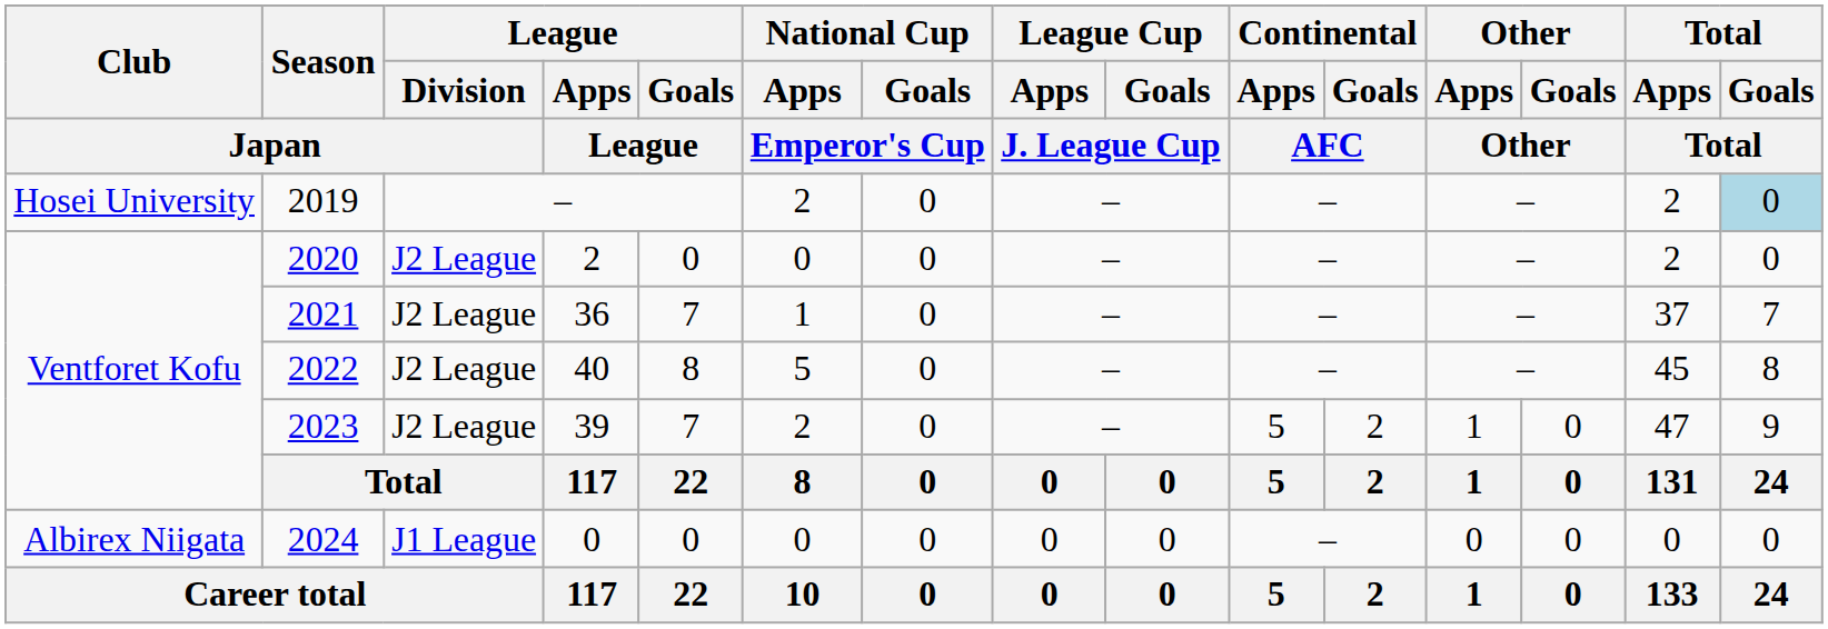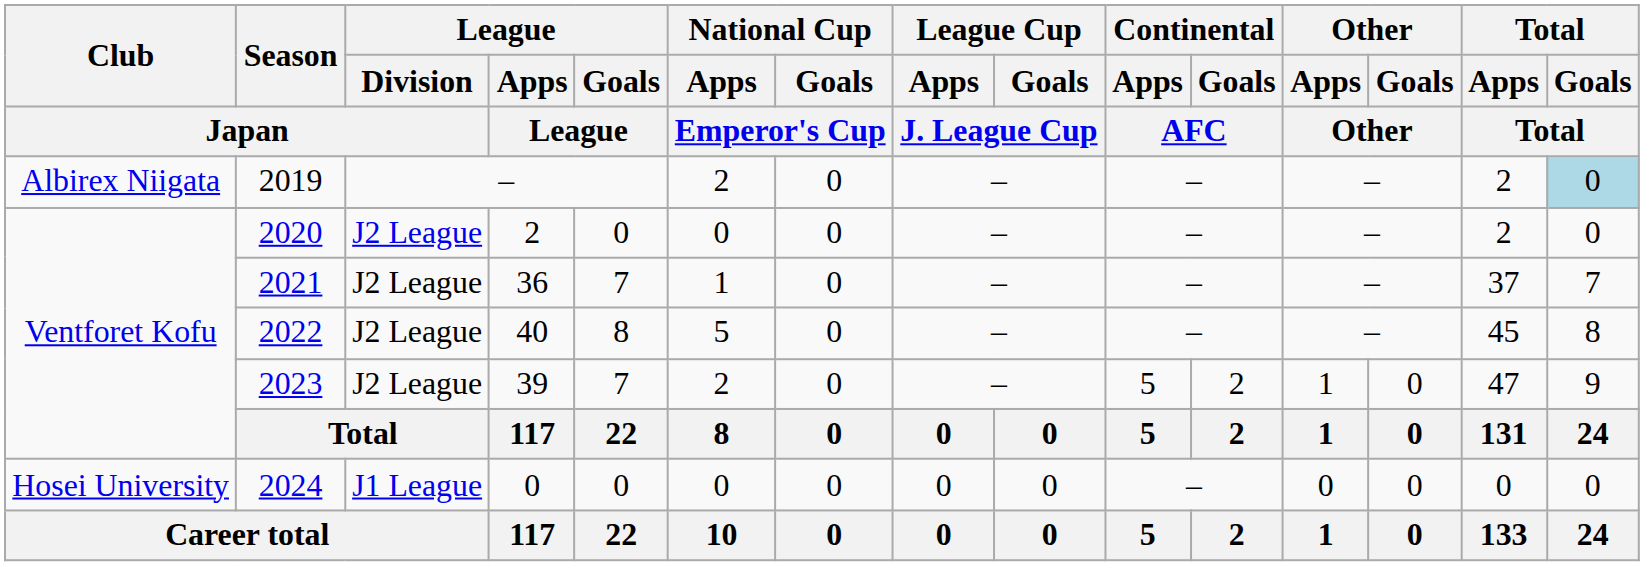2019 | Club / Japan: Hosei University -> Albirex Niigata
2024 | Club / Japan: Albirex Niigata -> Hosei University
